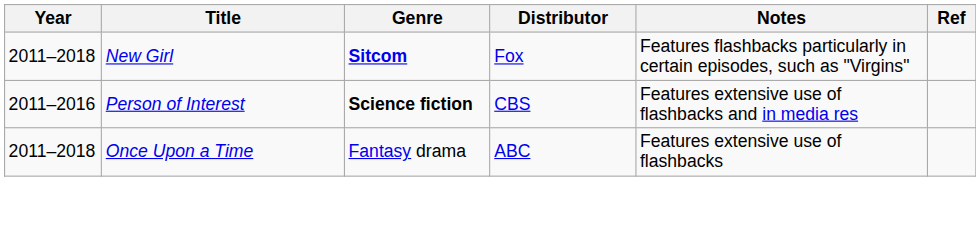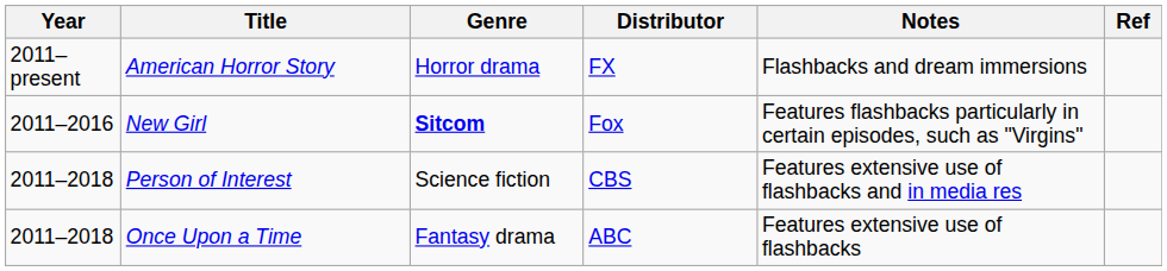+ row: 2011–present | American Horror Story | Horror drama | FX | Flashbacks and dream immersions
New Girl | Year: 2011–2018 -> 2011–2016
Person of Interest | Year: 2011–2016 -> 2011–2018
Person of Interest | Genre: bold -> normal
